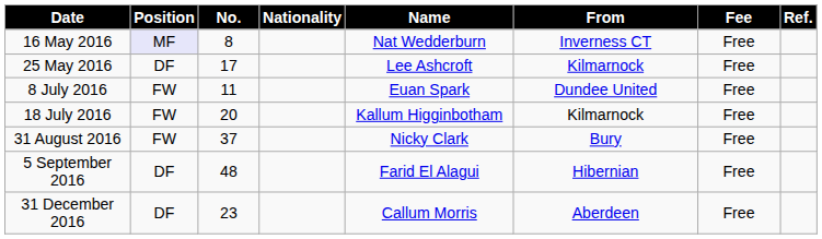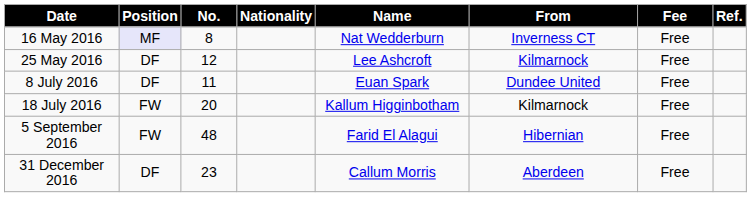25 May 2016 | No.: 17 -> 12
8 July 2016 | Position: FW -> DF
- row: 31 August 2016 | FW | 37 | Nicky Clark | Bury | Free
5 September 2016 | Position: DF -> FW
